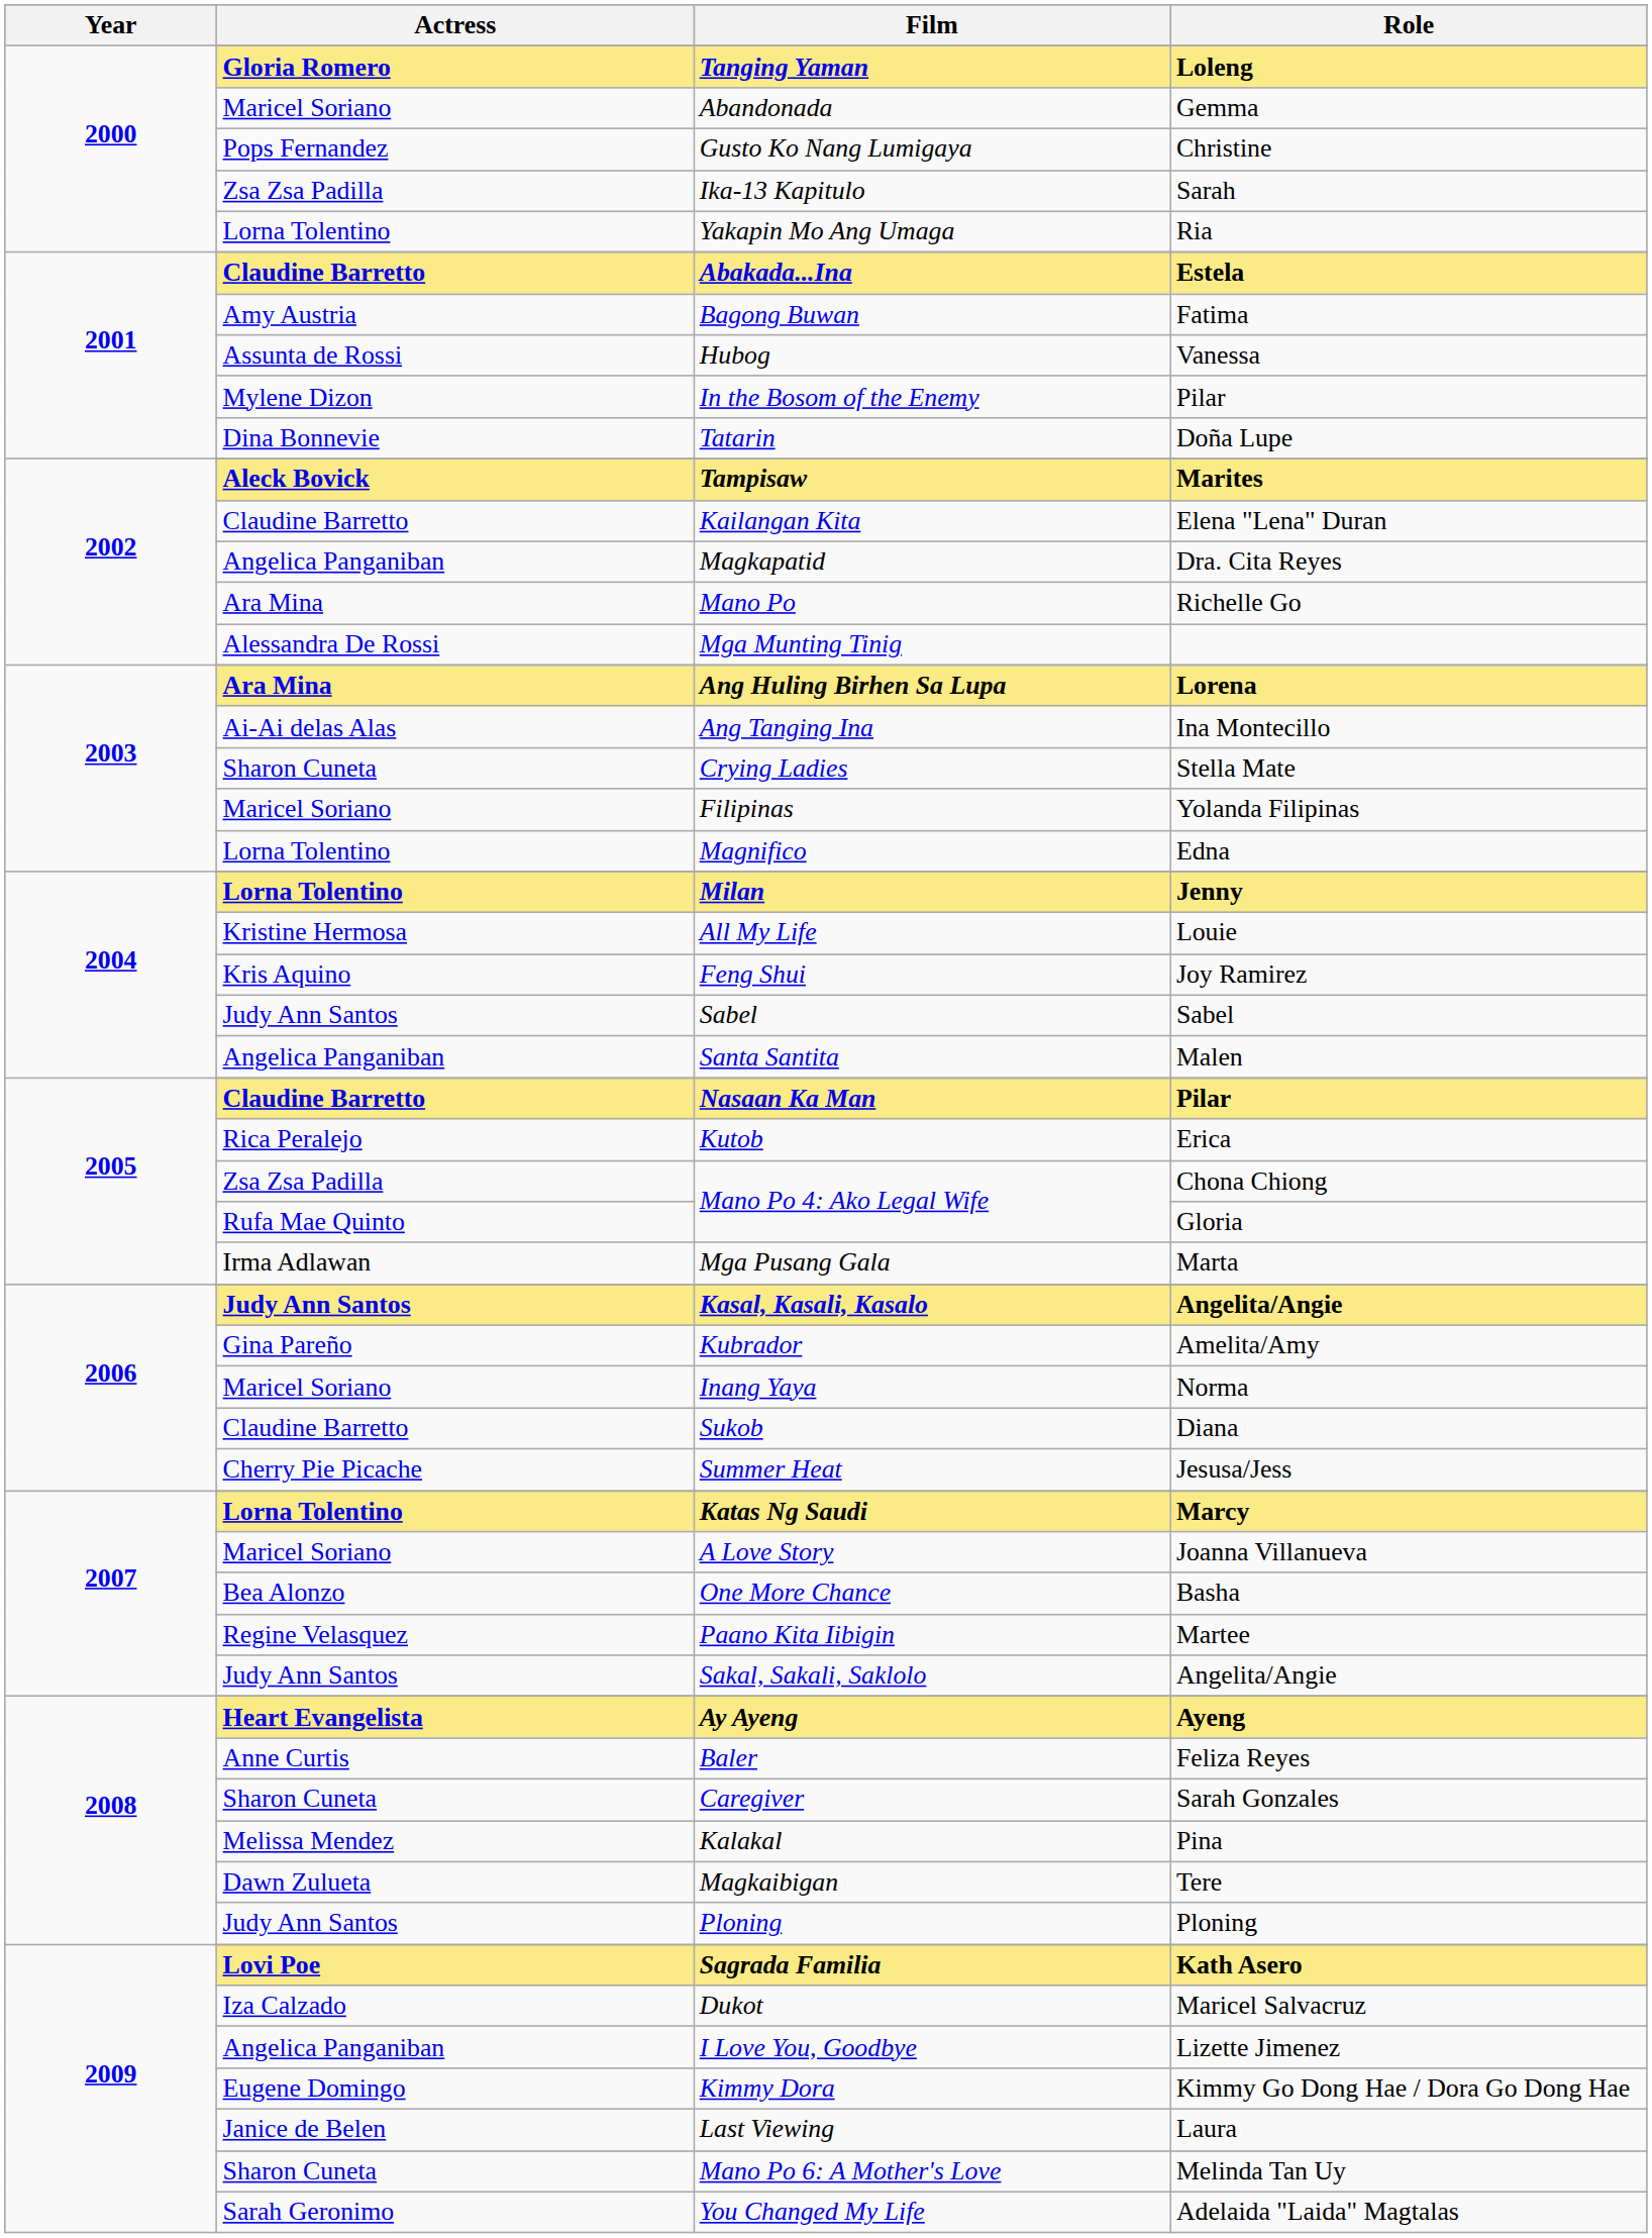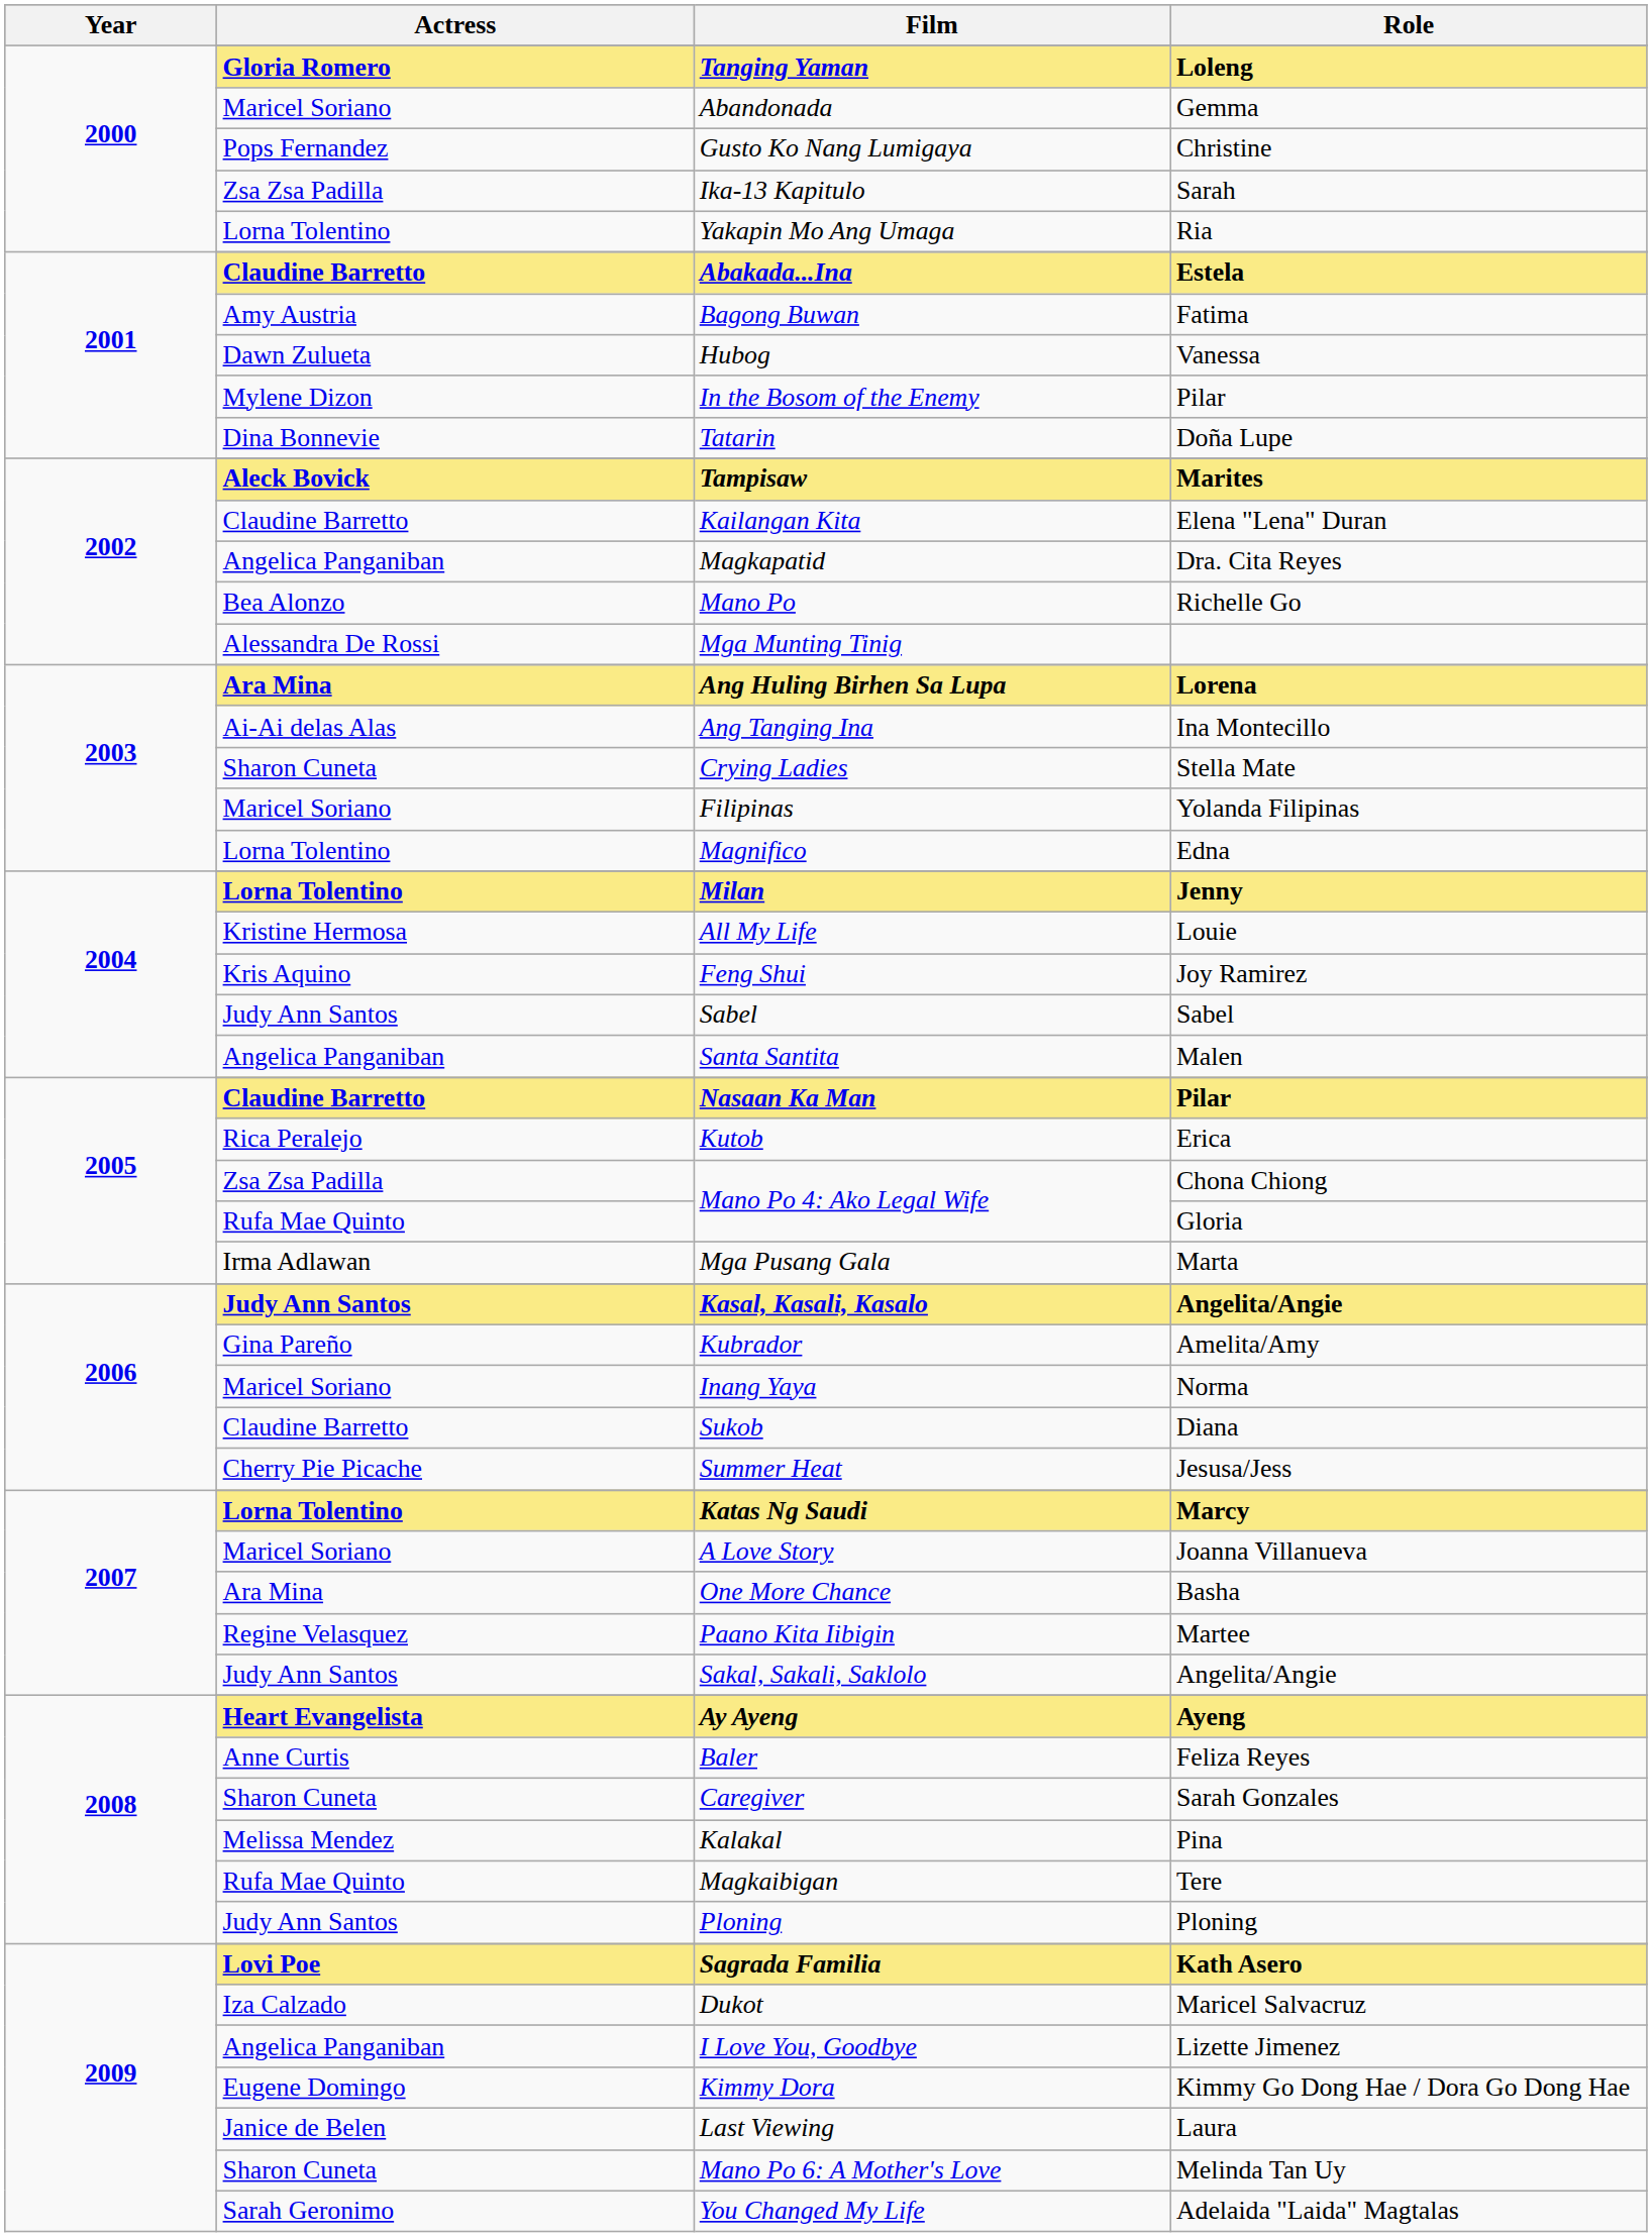Hubog | Actress: Assunta de Rossi -> Dawn Zulueta
Mano Po | Actress: Ara Mina -> Bea Alonzo
One More Chance | Actress: Bea Alonzo -> Ara Mina
Magkaibigan | Actress: Dawn Zulueta -> Rufa Mae Quinto
